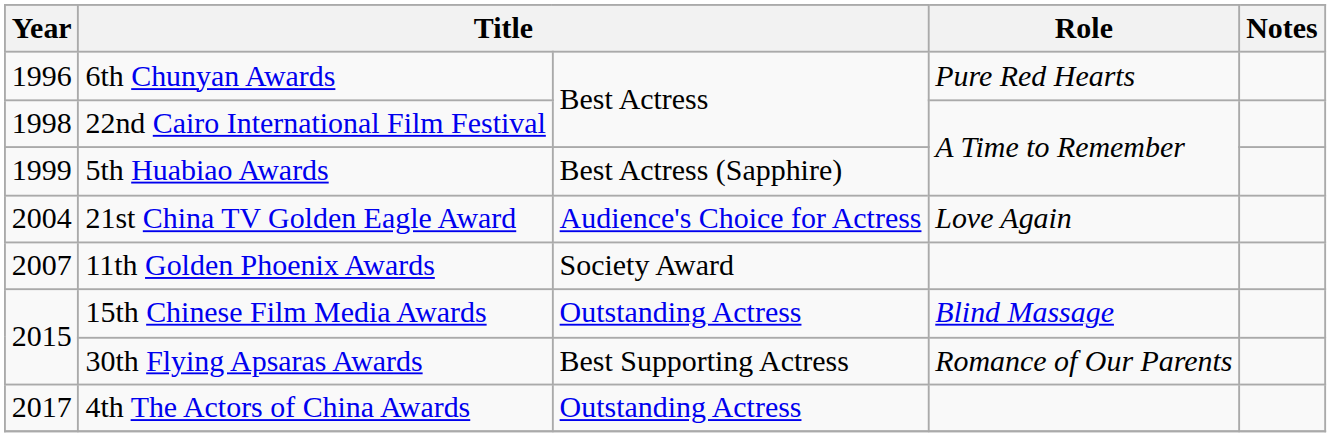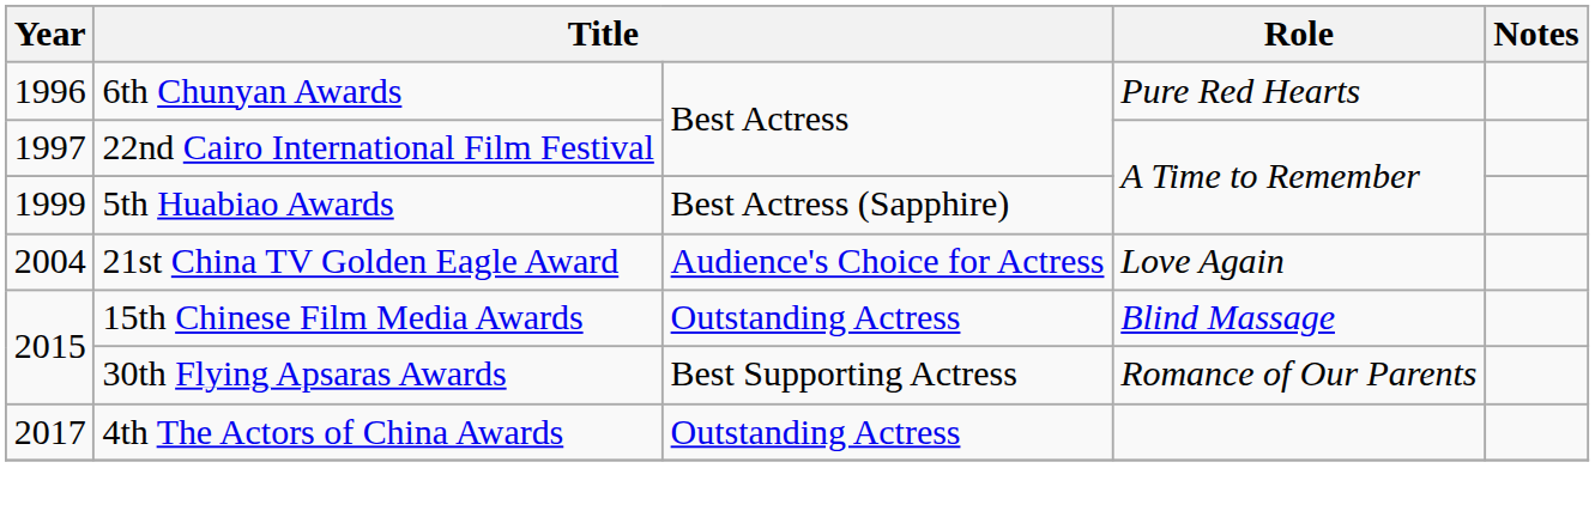22nd Cairo International Film Festival | Year: 1998 -> 1997
- row: 2007 | 11th Golden Phoenix Awards | Society Award
